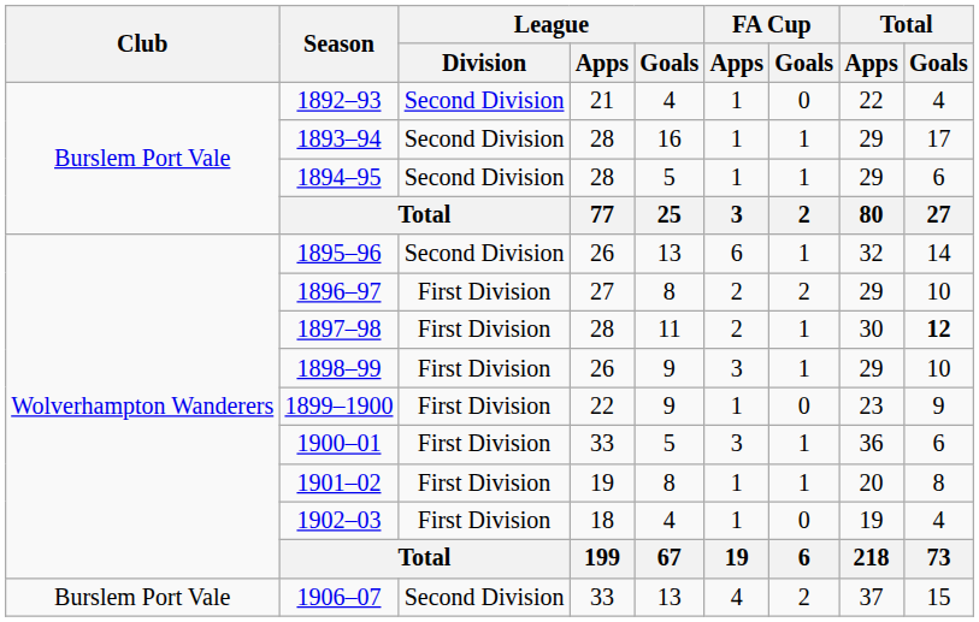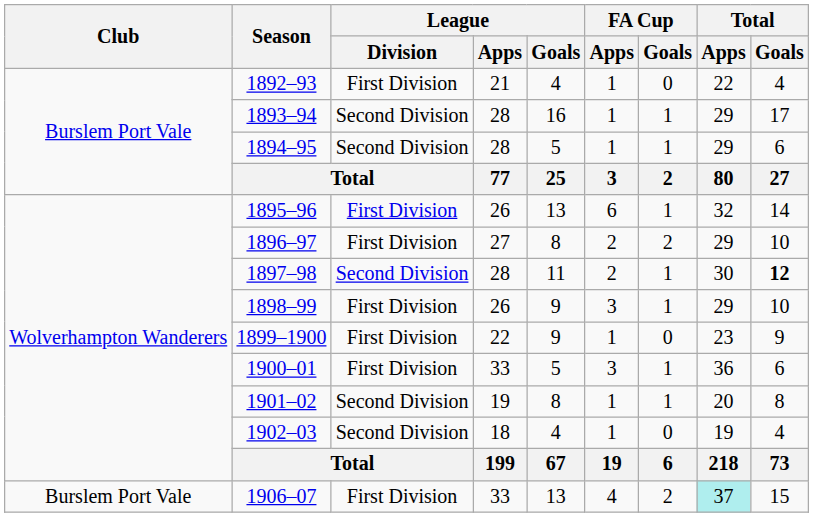1892–93 | League / Division: Second Division -> First Division
1895–96 | League / Division: Second Division -> First Division
1897–98 | League / Division: First Division -> Second Division
1901–02 | League / Division: First Division -> Second Division
1902–03 | League / Division: First Division -> Second Division
1906–07 | League / Division: Second Division -> First Division
1906–07 | Total / Apps: no background -> paleturquoise background
